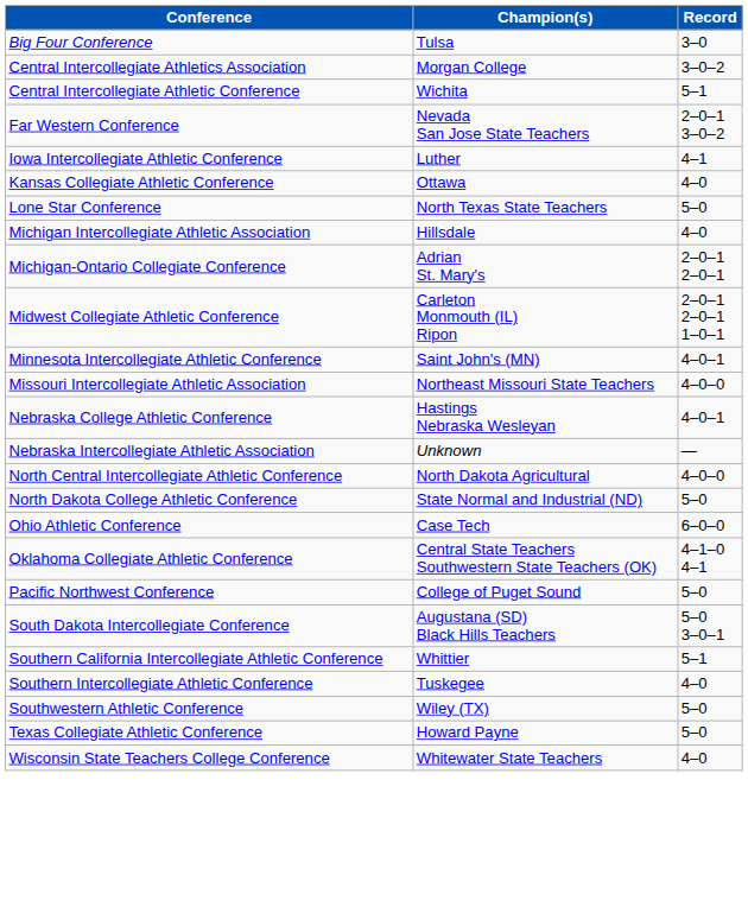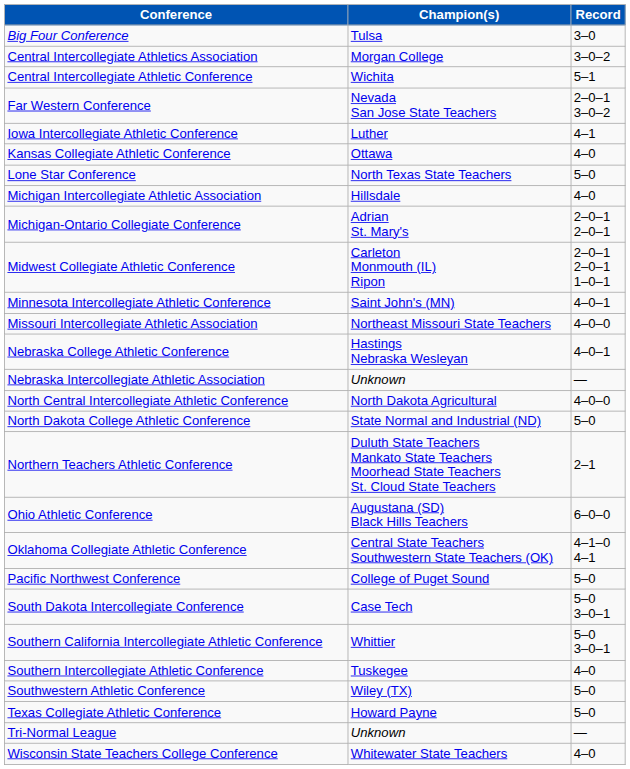+ row: Northern Teachers Athletic Conference | Duluth State Teachers Mankato State Teachers Moorhead State Teachers St. Cloud State Teachers | 2–1
Ohio Athletic Conference | Champion(s): Case Tech -> Augustana (SD) Black Hills Teachers
South Dakota Intercollegiate Conference | Champion(s): Augustana (SD) Black Hills Teachers -> Case Tech
Southern California Intercollegiate Athletic Conference | Record: 5–1 -> 5–0 3–0–1
+ row: Tri-Normal League | Unknown | —
